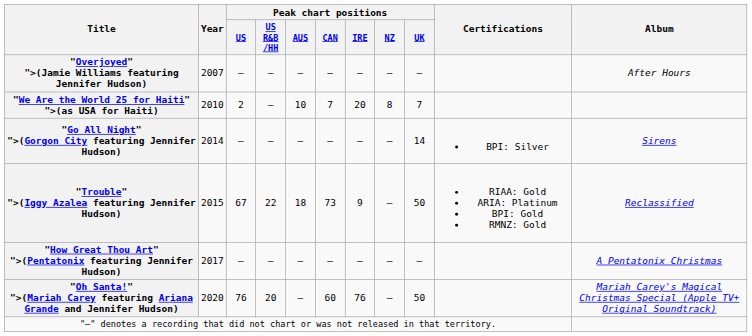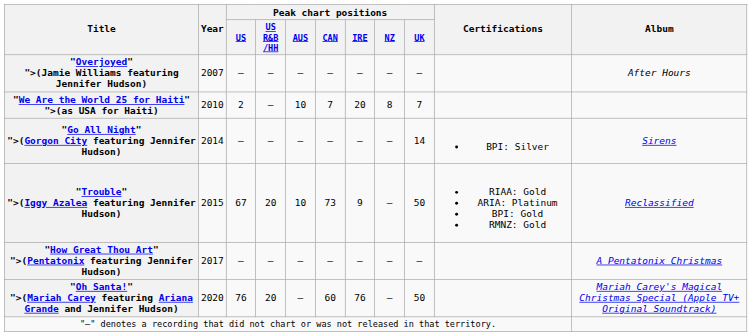"Trouble" ">(Iggy Azalea featuring Jennifer Hudson) | Peak chart positions / US R&B /HH: 22 -> 20
"Trouble" ">(Iggy Azalea featuring Jennifer Hudson) | Peak chart positions / AUS: 18 -> 10
